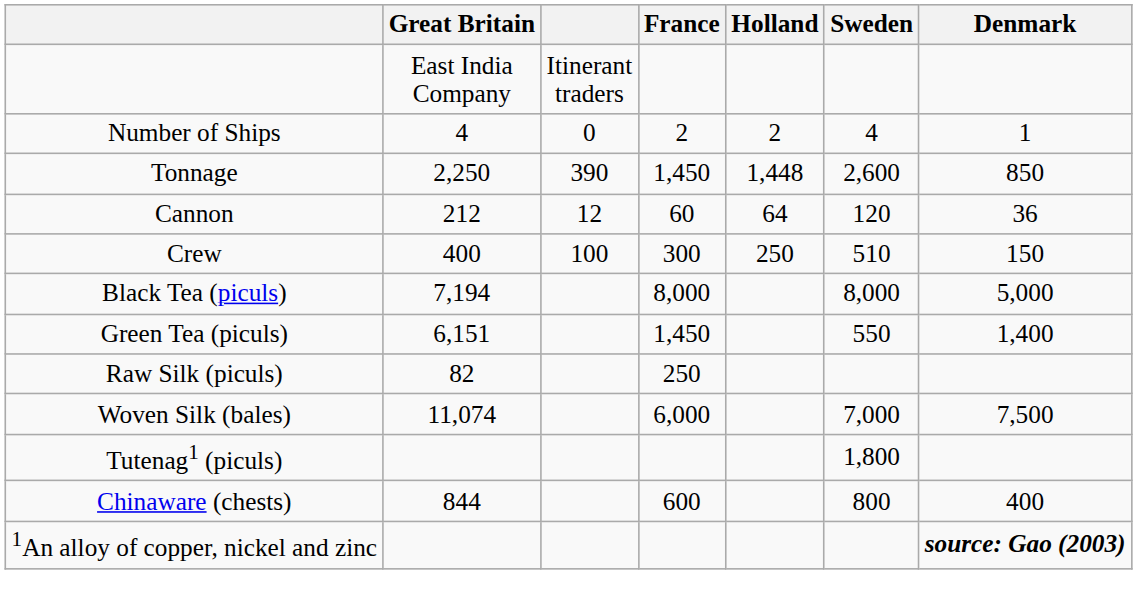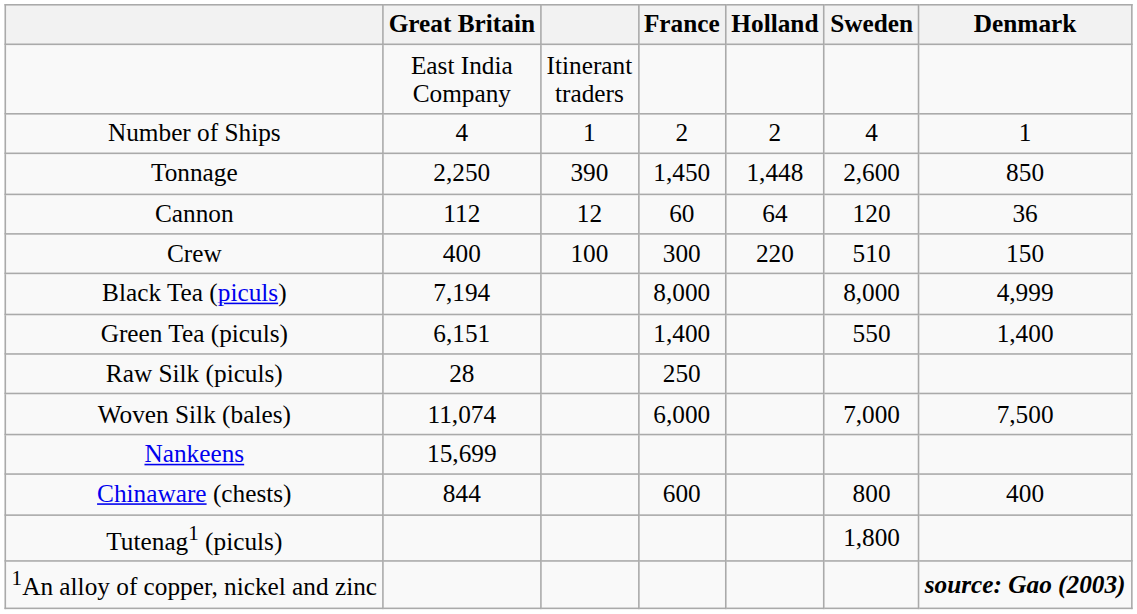Number of Ships | column 3: 0 -> 1
Cannon | Great Britain: 212 -> 112
Crew | Holland: 250 -> 220
Black Tea (piculs) | Denmark: 5,000 -> 4,999
Green Tea (piculs) | France: 1,450 -> 1,400
Raw Silk (piculs) | Great Britain: 82 -> 28
+ row: Nankeens | 15,699
rows swapped: Chinaware (chests) <-> Tutenag1 (piculs)
